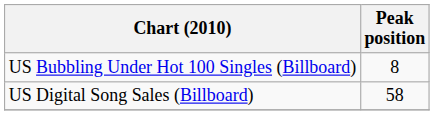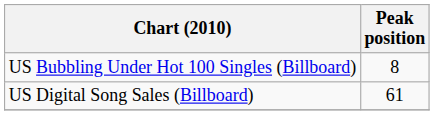US Digital Song Sales (Billboard) | Peak position: 58 -> 61
